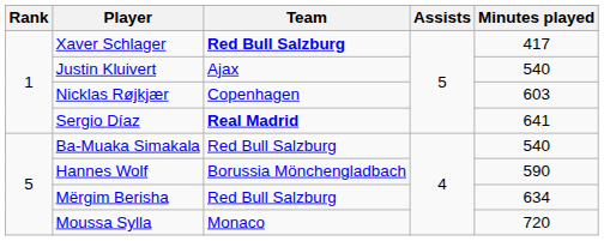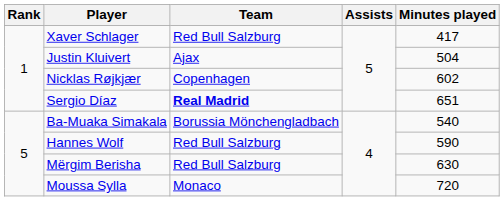Xaver Schlager | Team: bold -> normal
Justin Kluivert | Minutes played: 540 -> 504
Nicklas Røjkjær | Minutes played: 603 -> 602
Sergio Díaz | Minutes played: 641 -> 651
Ba-Muaka Simakala | Team: Red Bull Salzburg -> Borussia Mönchengladbach
Hannes Wolf | Team: Borussia Mönchengladbach -> Red Bull Salzburg
Mërgim Berisha | Minutes played: 634 -> 630
